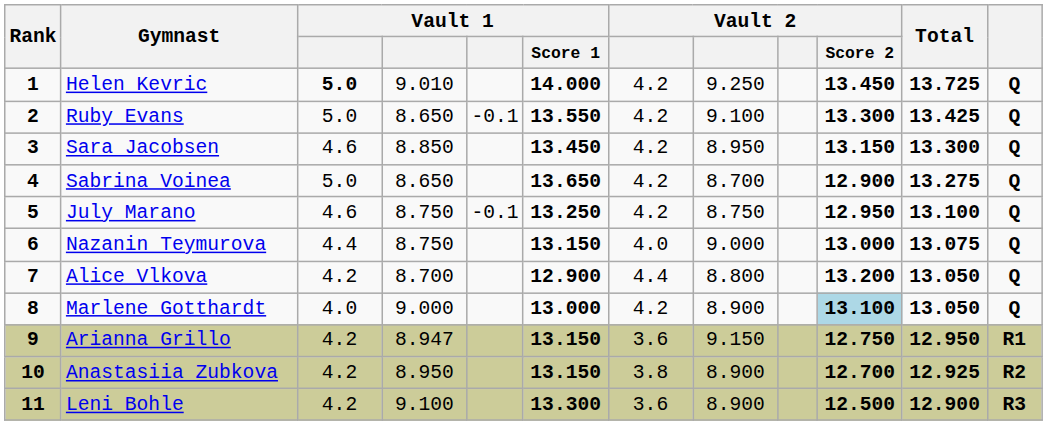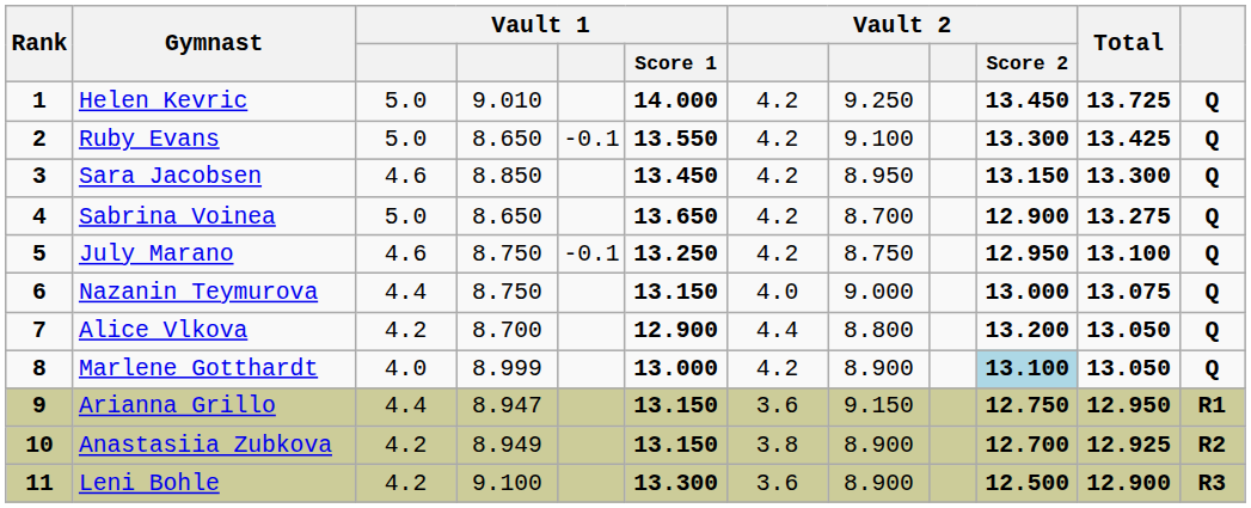Helen Kevric | column 3: bold -> normal
Marlene Gotthardt | column 4: 9.000 -> 8.999
Arianna Grillo | column 3: 4.2 -> 4.4
Anastasiia Zubkova | column 4: 8.950 -> 8.949
